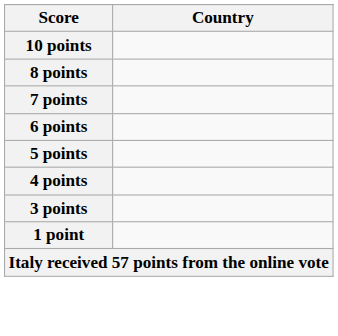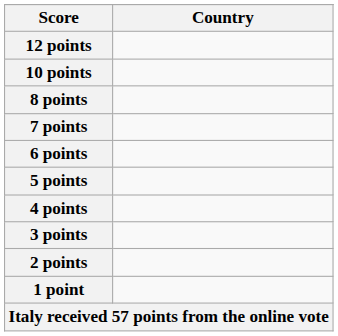+ row: 12 points
+ row: 2 points
